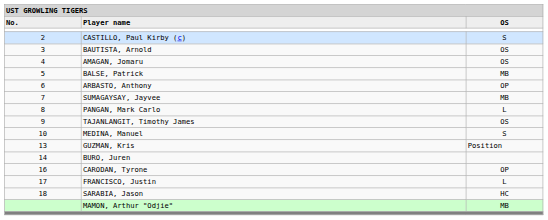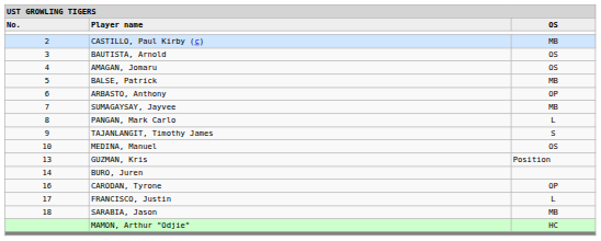CASTILLO, Paul Kirby (c) | column 3: S -> MB
TAJANLANGIT, Timothy James | column 3: OS -> S
MEDINA, Manuel | column 3: S -> OS
SARABIA, Jason | column 3: HC -> MB
MAMON, Arthur "Odjie" | column 3: MB -> HC
